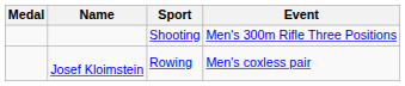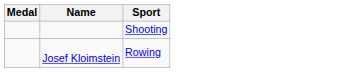- column: Event | Men's 300m Rifle Three Positions | Men's coxless pair
